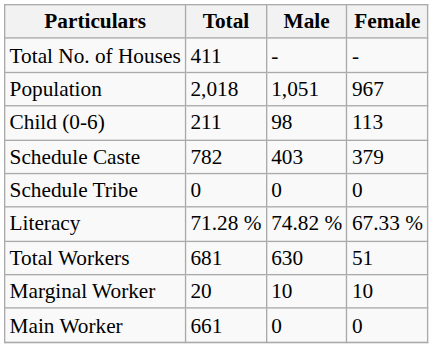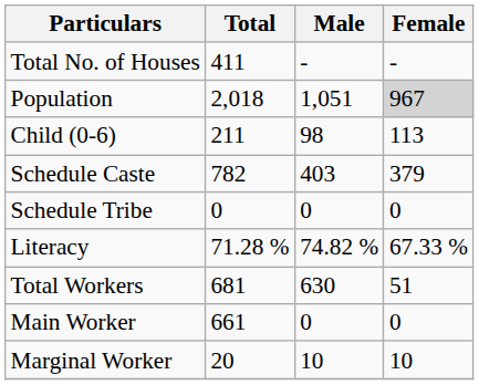Population | Female: no background -> lightgrey background
rows swapped: Main Worker <-> Marginal Worker
